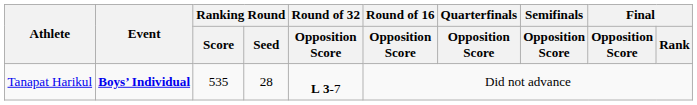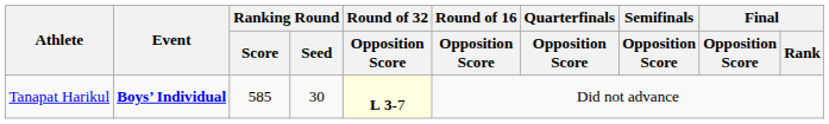Tanapat Harikul | Ranking Round / Score: 535 -> 585
Tanapat Harikul | Ranking Round / Seed: 28 -> 30
Tanapat Harikul | Round of 32 / Opposition Score: no background -> lightyellow background
